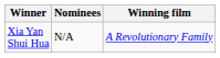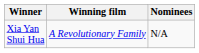columns swapped: Winning film <-> Nominees
